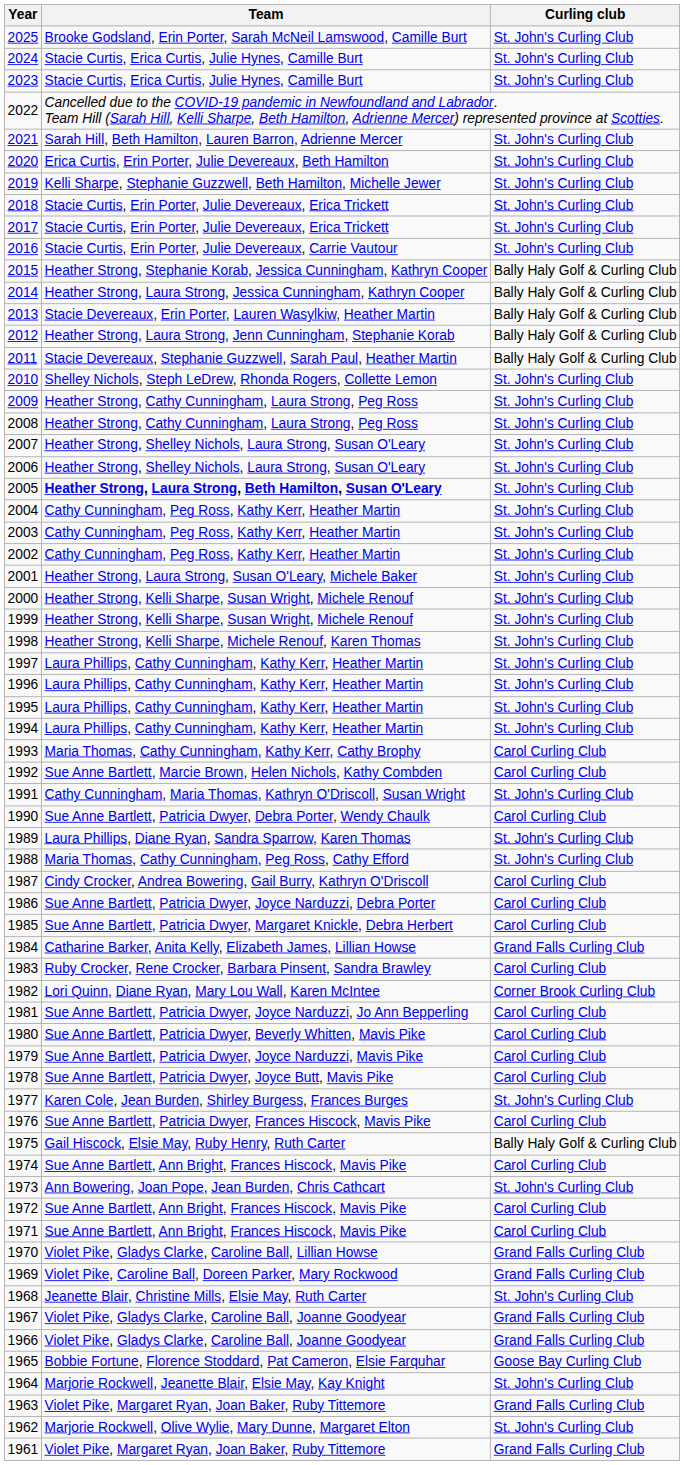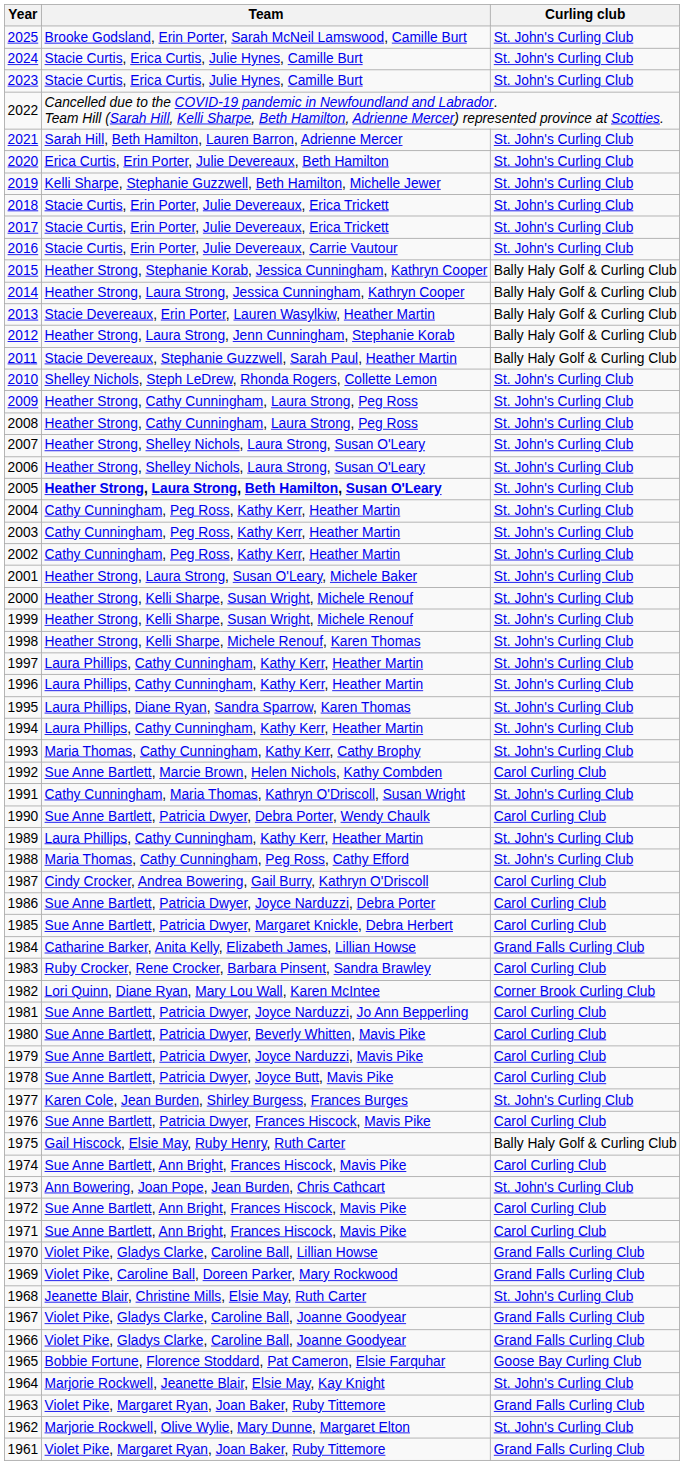1995 | Team: Laura Phillips, Cathy Cunningham, Kathy Kerr, Heather Martin -> Laura Phillips, Diane Ryan, Sandra Sparrow, Karen Thomas
1993 | Curling club: Carol Curling Club -> St. John's Curling Club
1989 | Team: Laura Phillips, Diane Ryan, Sandra Sparrow, Karen Thomas -> Laura Phillips, Cathy Cunningham, Kathy Kerr, Heather Martin
